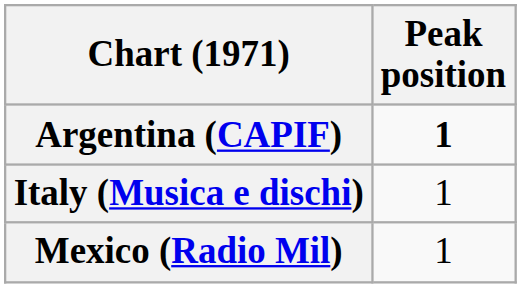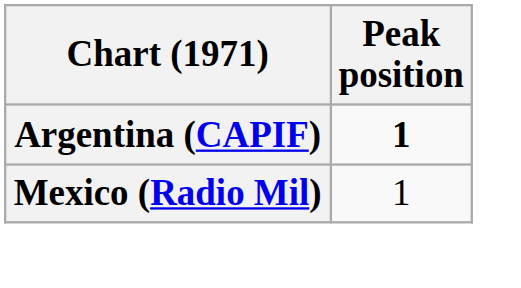- row: Italy (Musica e dischi) | 1
